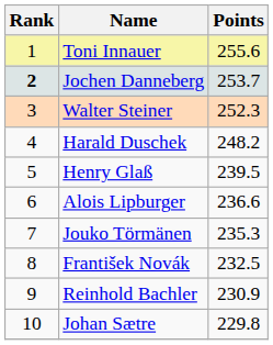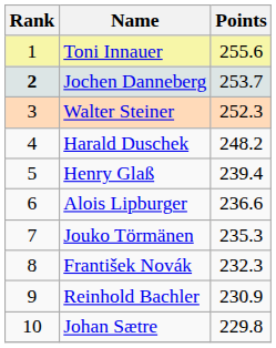Henry Glaß | Points: 239.5 -> 239.4
František Novák | Points: 232.5 -> 232.3
